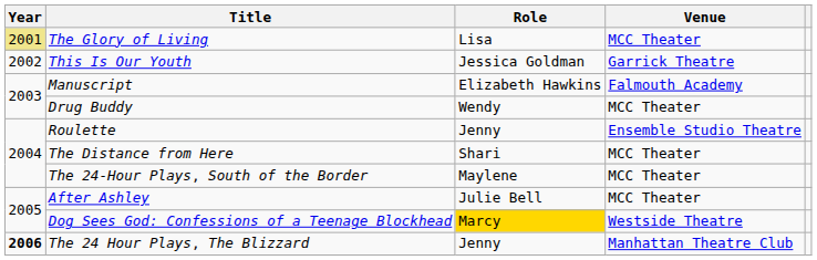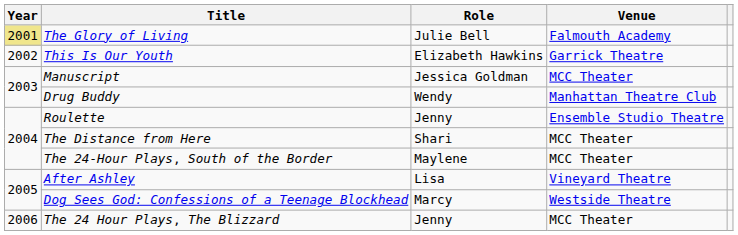The Glory of Living | Role: Lisa -> Julie Bell
The Glory of Living | Venue: MCC Theater -> Falmouth Academy
This Is Our Youth | Role: Jessica Goldman -> Elizabeth Hawkins
Manuscript | Role: Elizabeth Hawkins -> Jessica Goldman
Manuscript | Venue: Falmouth Academy -> MCC Theater
Drug Buddy | Venue: MCC Theater -> Manhattan Theatre Club
After Ashley | Role: Julie Bell -> Lisa
After Ashley | Venue: MCC Theater -> Vineyard Theatre
Dog Sees God: Confessions of a Teenage Blockhead | Role: gold background -> no background
The 24 Hour Plays, The Blizzard | Year: bold -> normal
The 24 Hour Plays, The Blizzard | Venue: Manhattan Theatre Club -> MCC Theater
